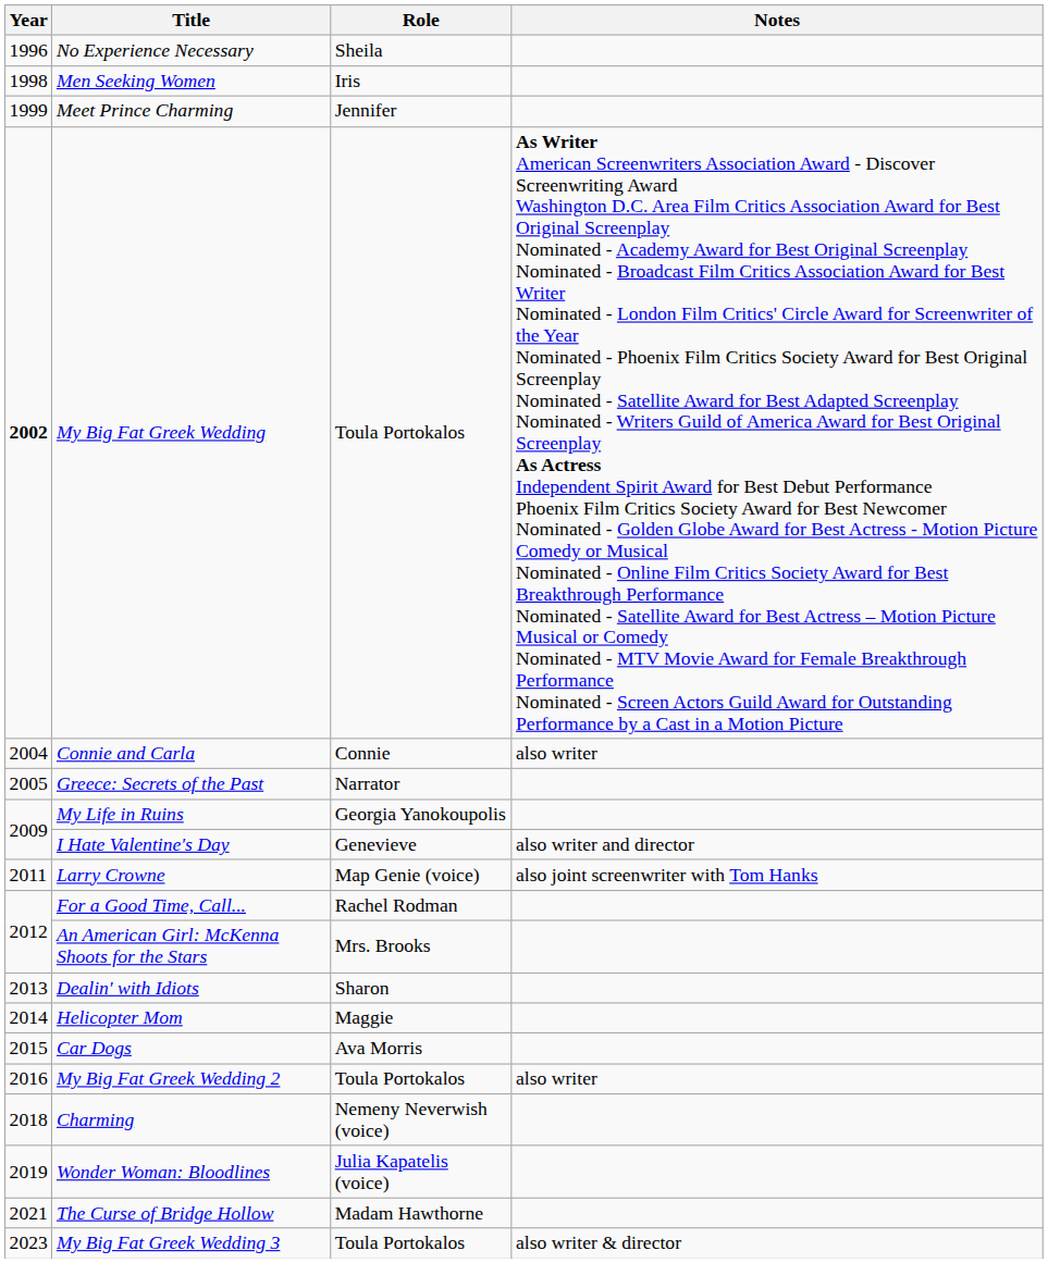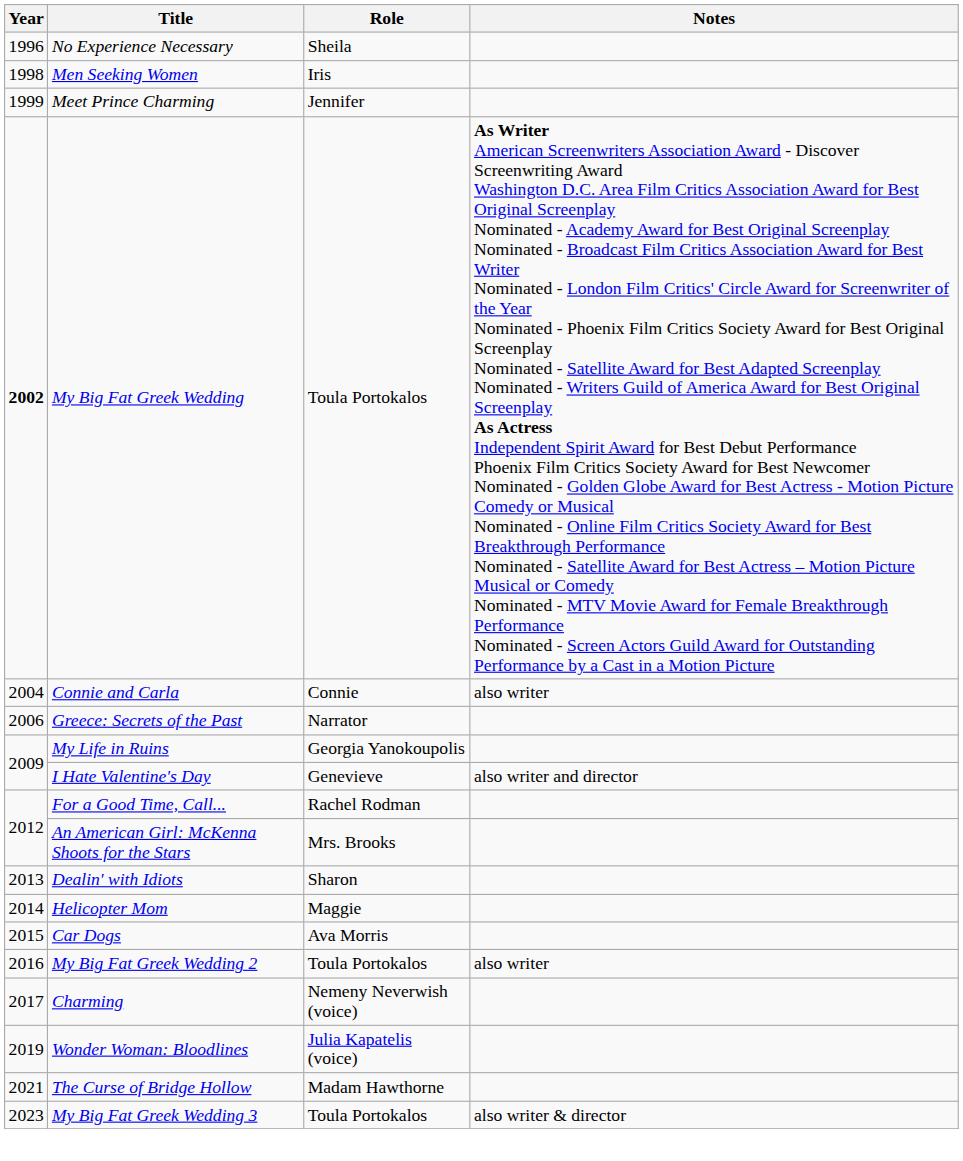Greece: Secrets of the Past | Year: 2005 -> 2006
- row: 2011 | Larry Crowne | Map Genie (voice) | also joint screenwriter with Tom Hanks
Charming | Year: 2018 -> 2017
